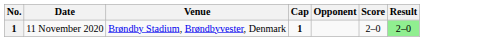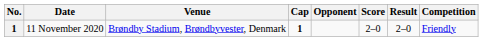+ column: Competition | Friendly
11 November 2020 | Result: lightgreen background -> no background
